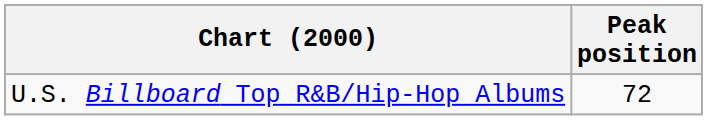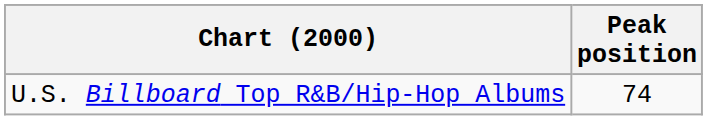U.S. Billboard Top R&B/Hip-Hop Albums | Peak position: 72 -> 74
